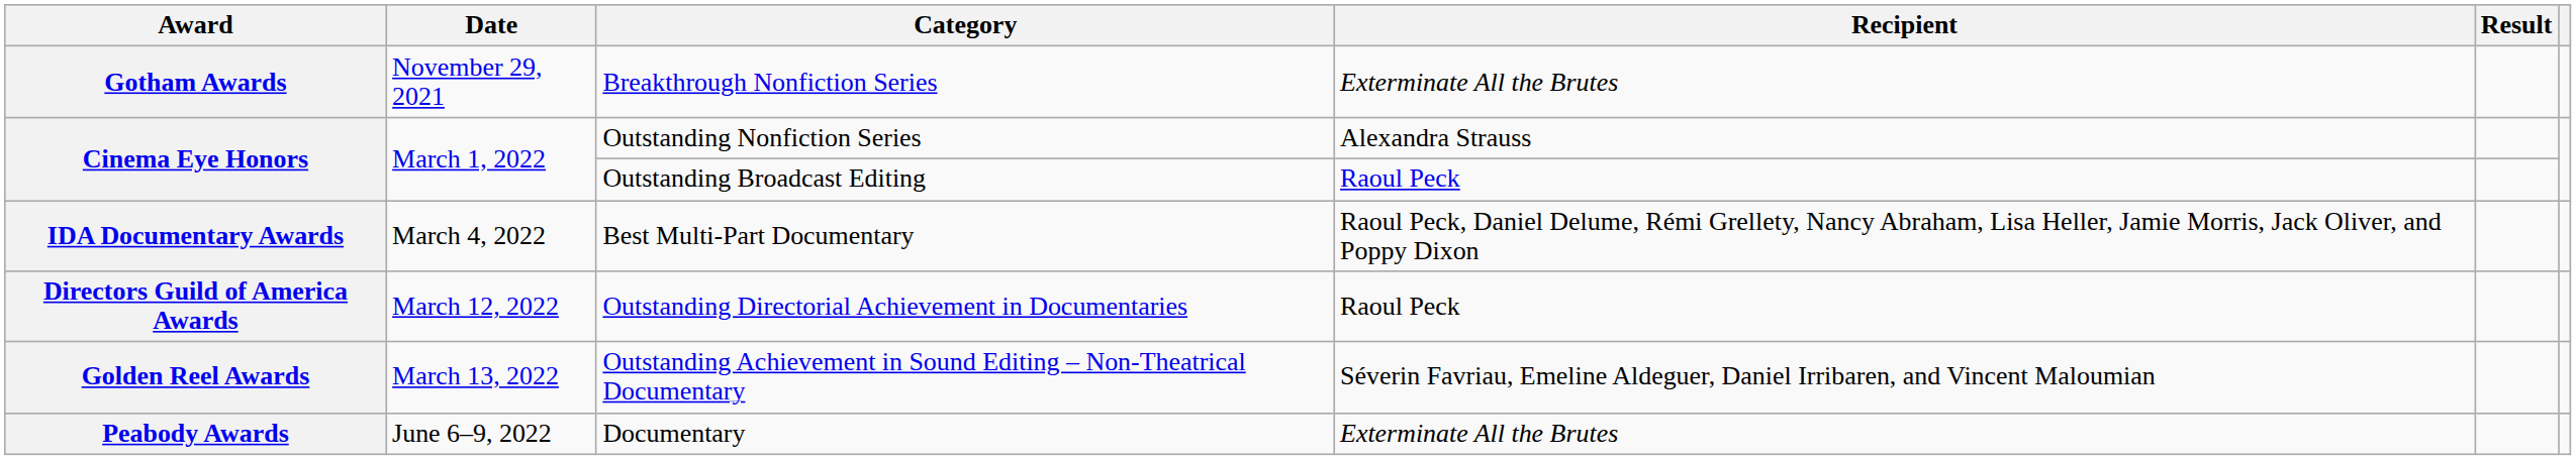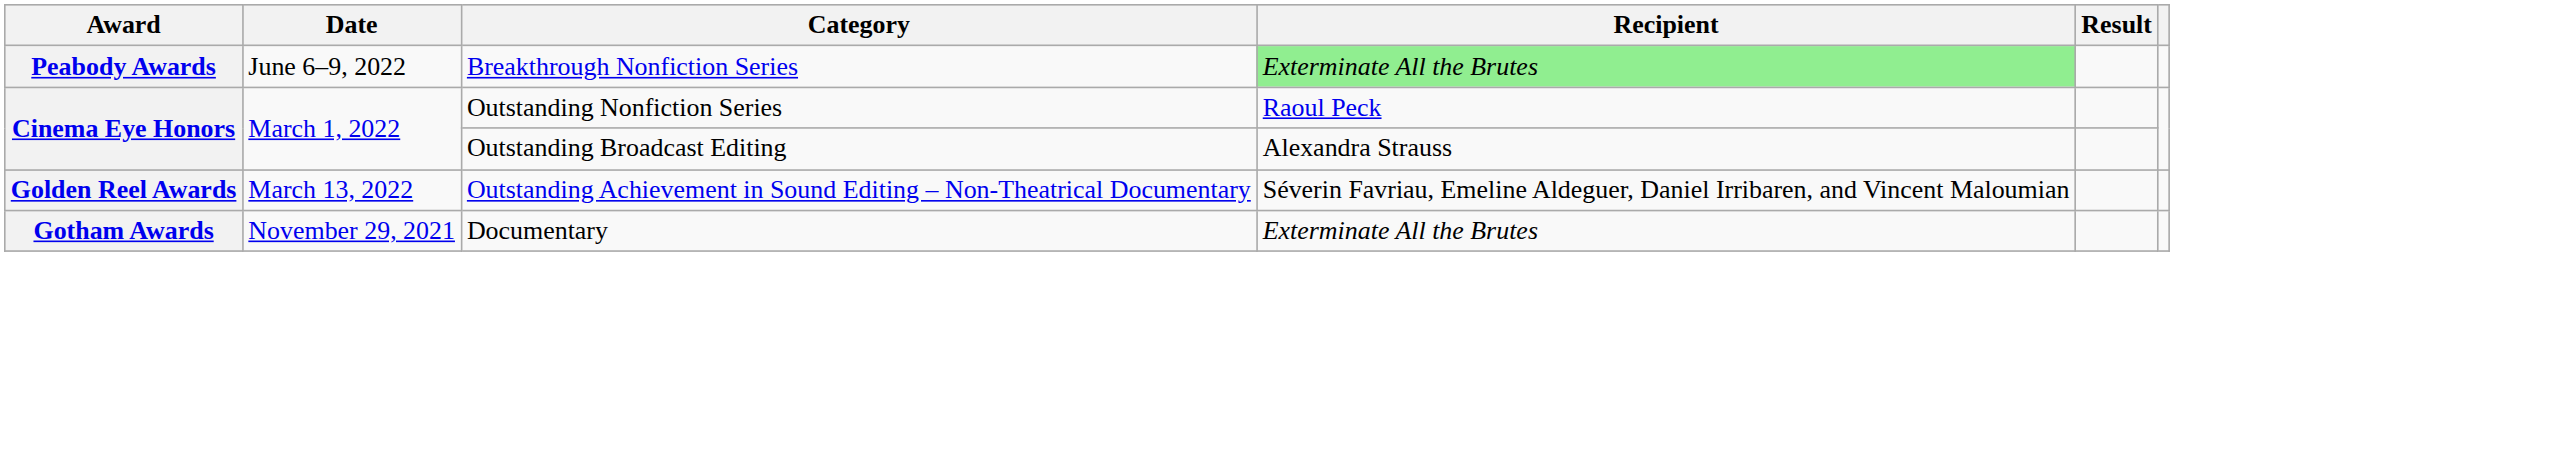Breakthrough Nonfiction Series | Award: Gotham Awards -> Peabody Awards
Breakthrough Nonfiction Series | Date: November 29, 2021 -> June 6–9, 2022
Breakthrough Nonfiction Series | Recipient: no background -> lightgreen background
Outstanding Nonfiction Series | Recipient: Alexandra Strauss -> Raoul Peck
Outstanding Broadcast Editing | Recipient: Raoul Peck -> Alexandra Strauss
- row: IDA Documentary Awards | March 4, 2022 | Best Multi-Part Documentary | Raoul Peck, Daniel Delume, Rémi Grellety, Nancy Abraham, Lisa Heller, Jamie Morris, Jack Oliver, and Poppy Dixon
- row: Directors Guild of America Awards | March 12, 2022 | Outstanding Directorial Achievement in Documentaries | Raoul Peck
Documentary | Award: Peabody Awards -> Gotham Awards
Documentary | Date: June 6–9, 2022 -> November 29, 2021
